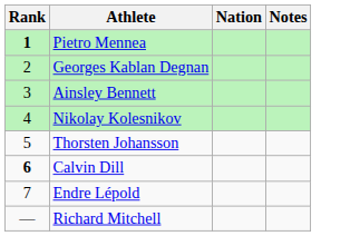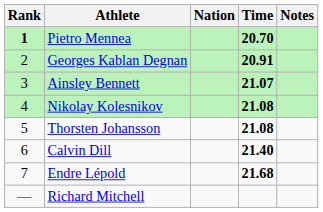+ column: Time | 20.70 | 20.91 | 21.07 | 21.08 | 21.08 | 21.40 | 21.68
Calvin Dill | Rank: bold -> normal
